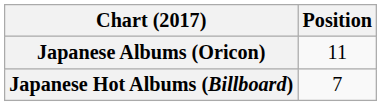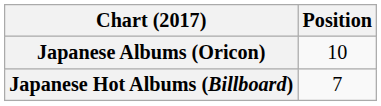Japanese Albums (Oricon) | Position: 11 -> 10
